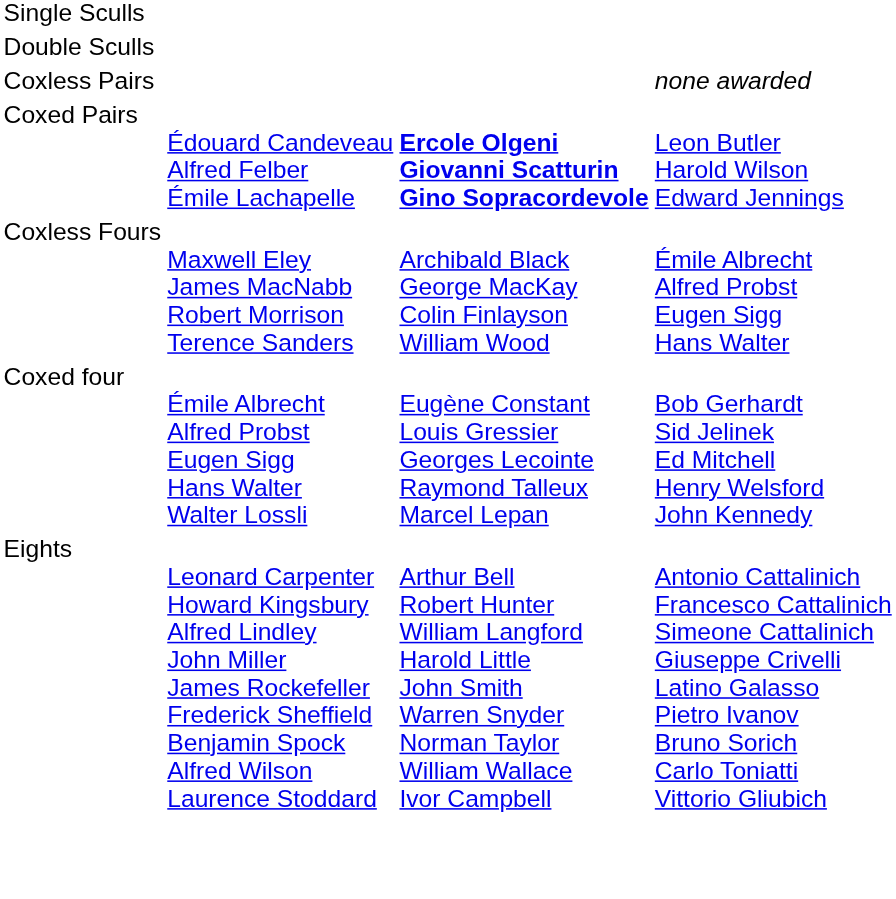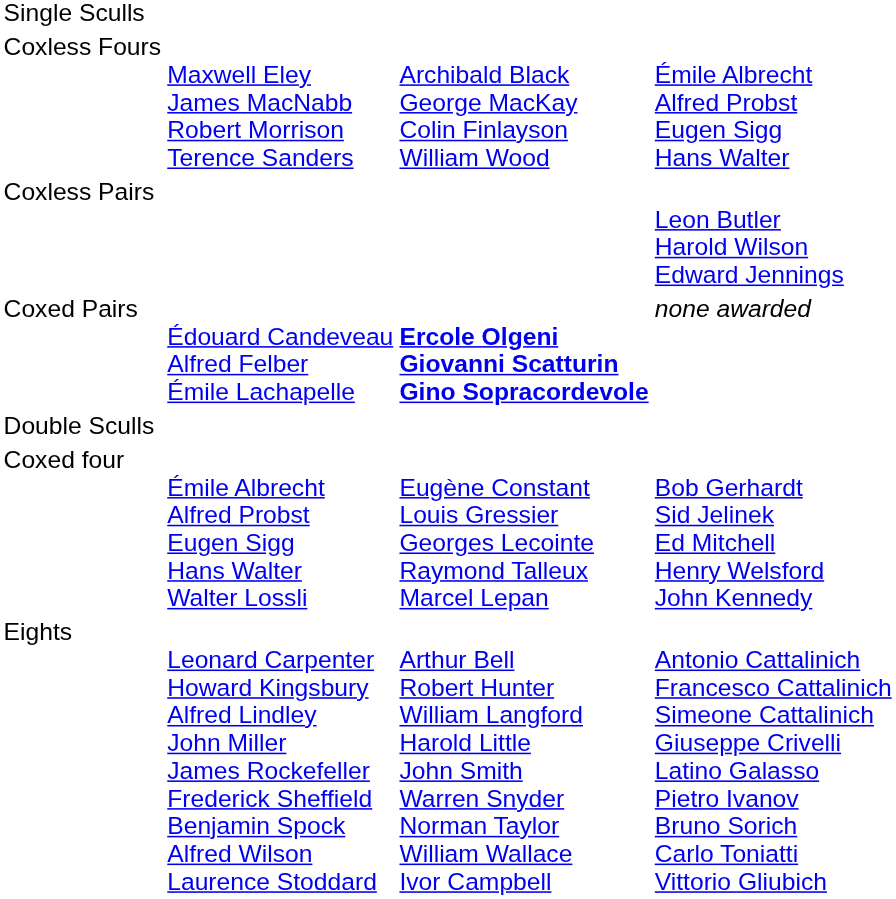rows swapped: Double Sculls <-> Coxless Fours
Coxless Pairs | column 4: none awarded -> Leon Butler Harold Wilson Edward Jennings
Coxed Pairs | column 4: Leon Butler Harold Wilson Edward Jennings -> none awarded
